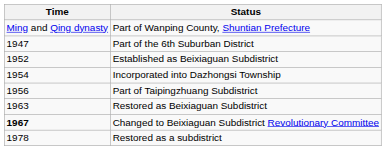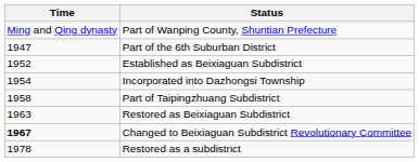Part of Taipingzhuang Subdistrict | Time: 1956 -> 1958
